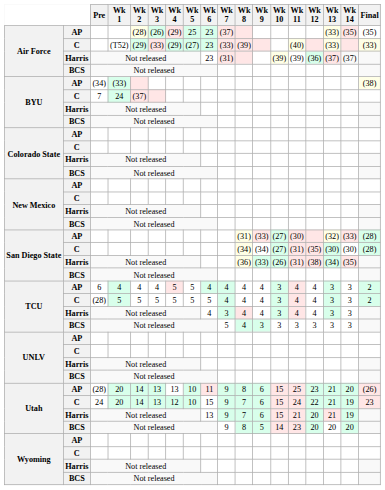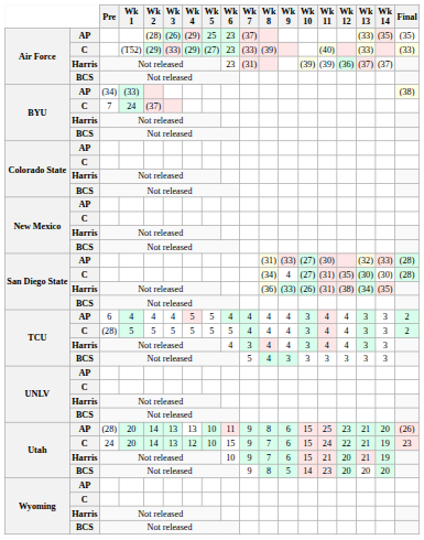San Diego State / C | Wk 9: (34) -> 4
Utah / Harris | Wk 6: 13 -> 10
